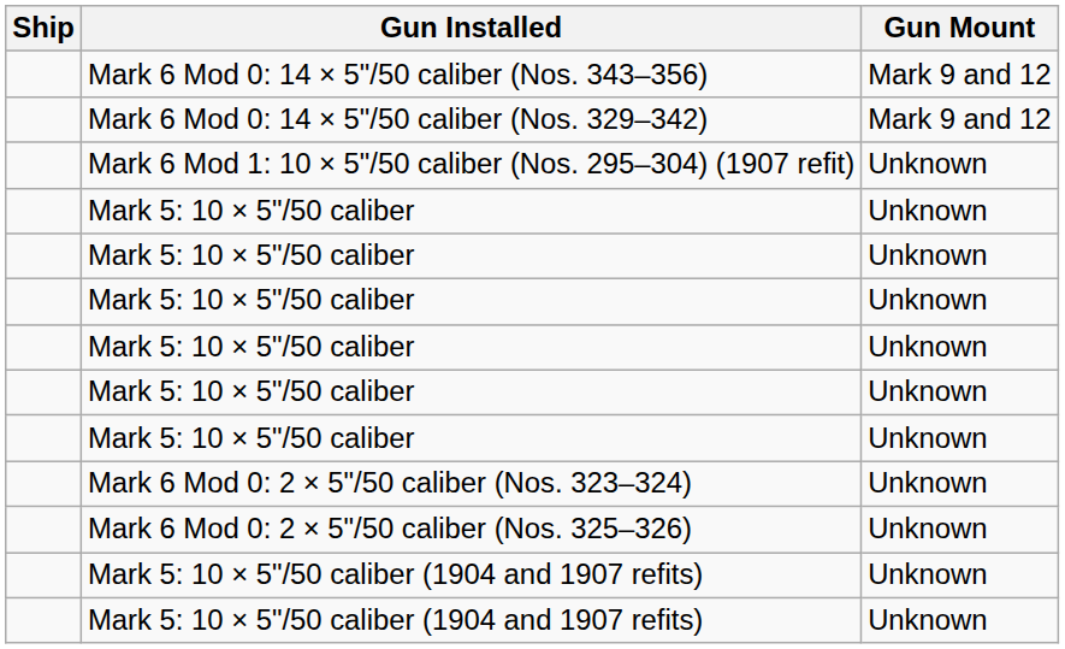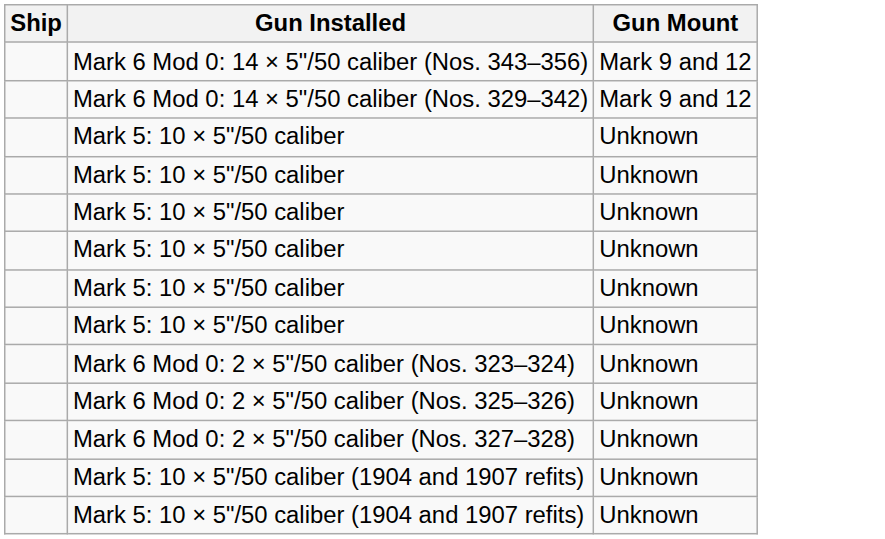- row: Mark 6 Mod 1: 10 × 5"/50 caliber (Nos. 295–304) (1907 refit) | Unknown
+ row: Mark 6 Mod 0: 2 × 5"/50 caliber (Nos. 327–328) | Unknown
